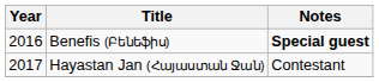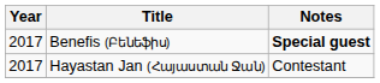Benefis (Բենեֆիս) | Year: 2016 -> 2017
